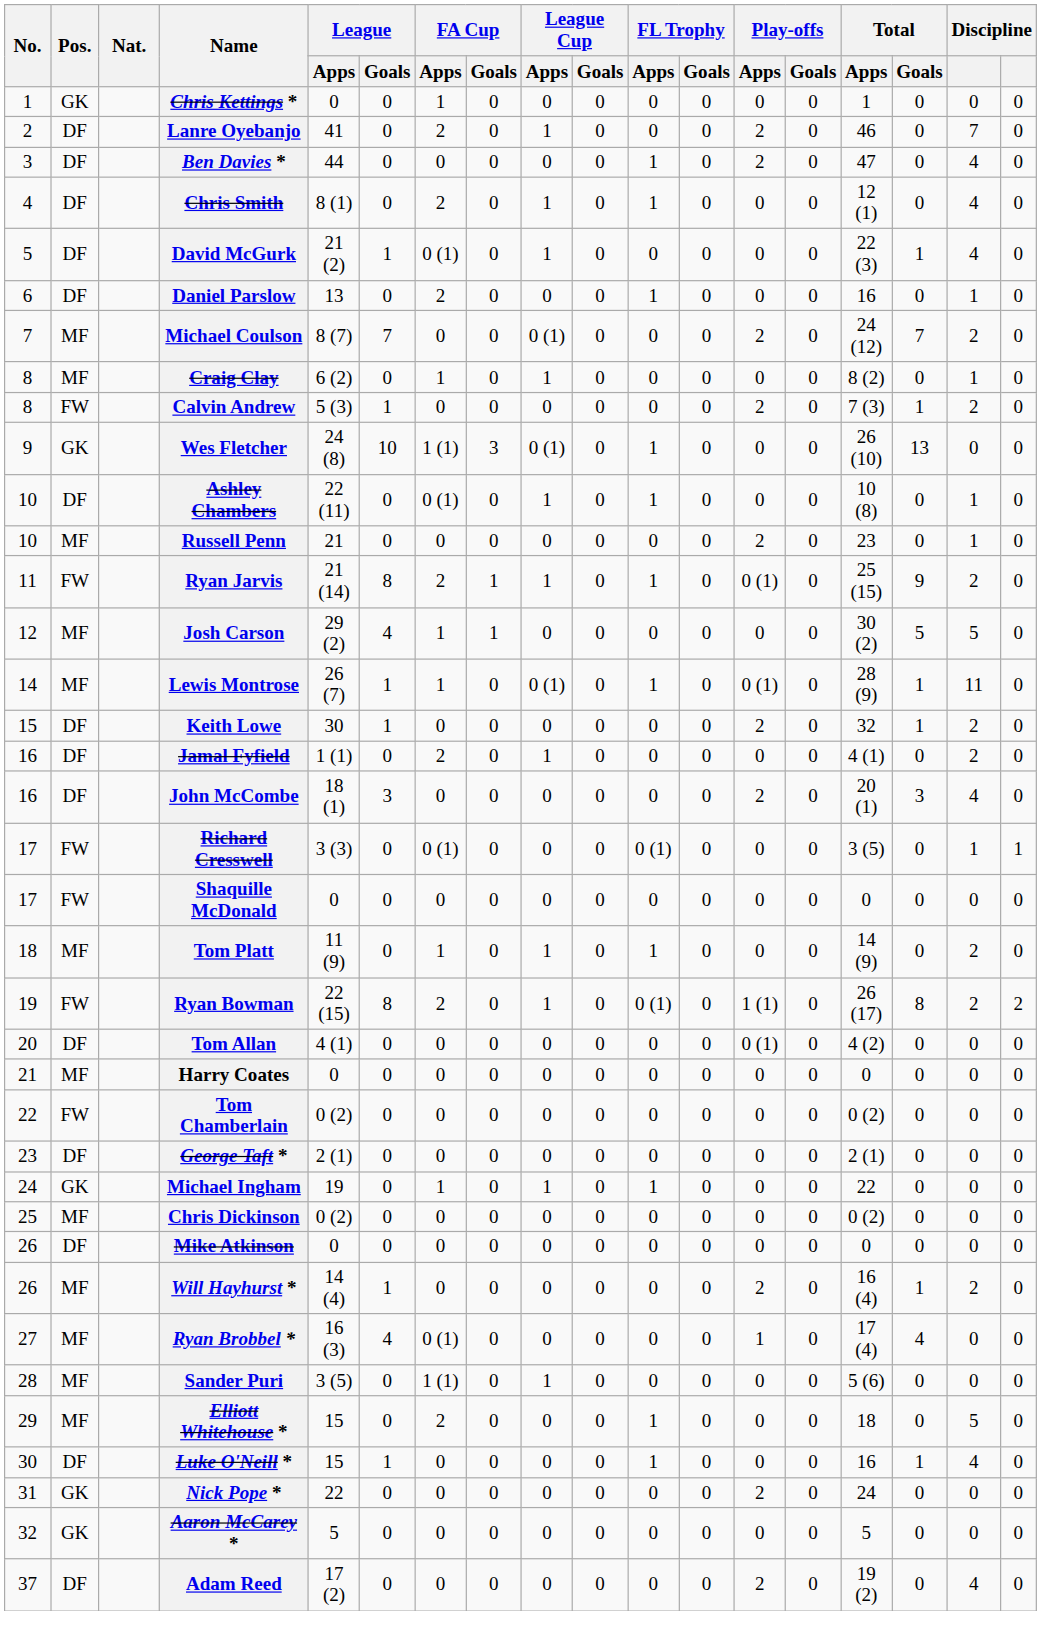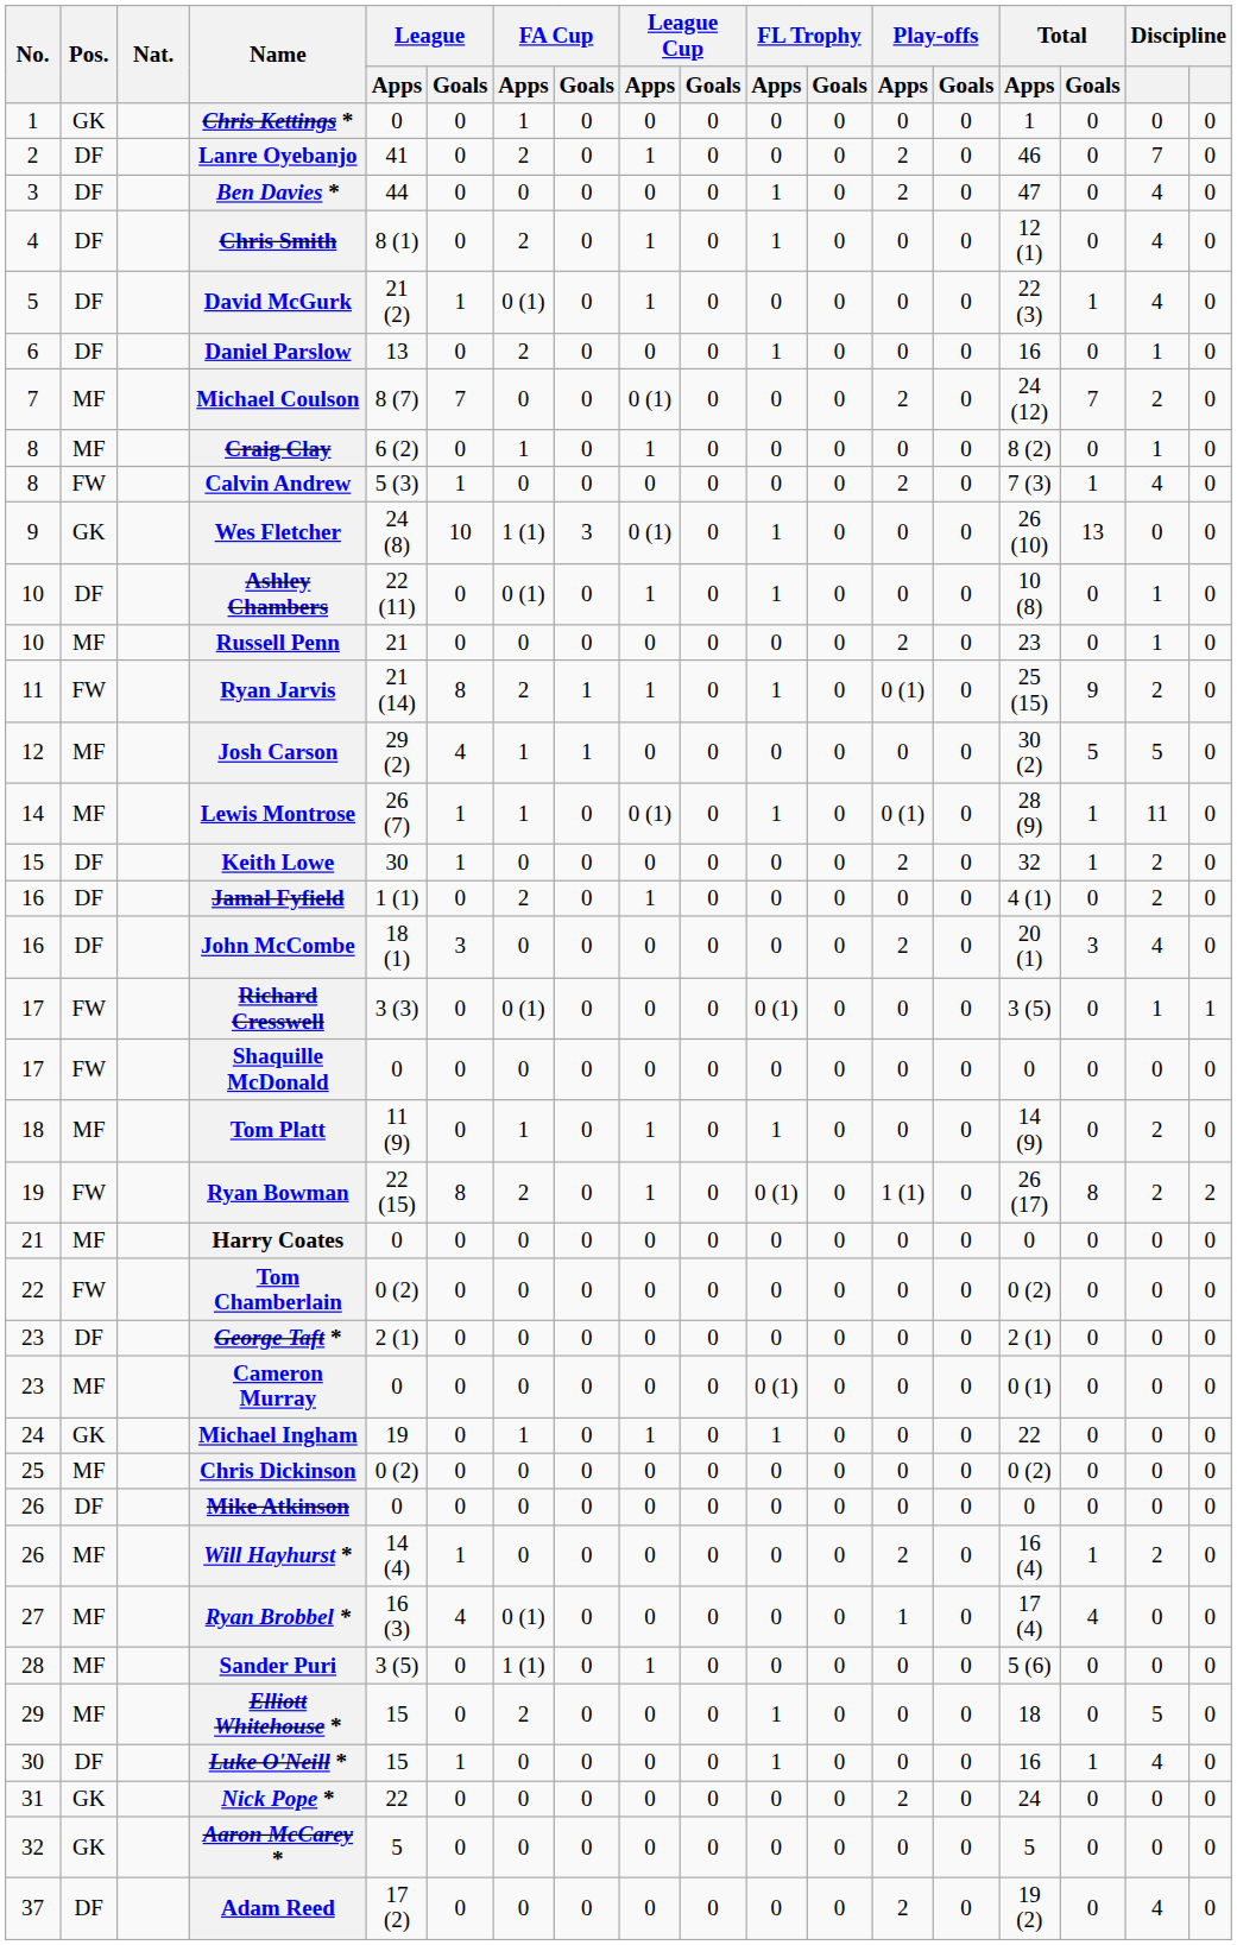Calvin Andrew | column 17: 2 -> 4
- row: 20 | DF | Tom Allan | 4 (1) | 0 | 0 | 0 | 0 | 0 | 0 | 0 | 0 (1) | 0 | 4 (2) | 0 | 0 | 0
+ row: 23 | MF | Cameron Murray | 0 | 0 | 0 | 0 | 0 | 0 | 0 (1) | 0 | 0 | 0 | 0 (1) | 0 | 0 | 0
